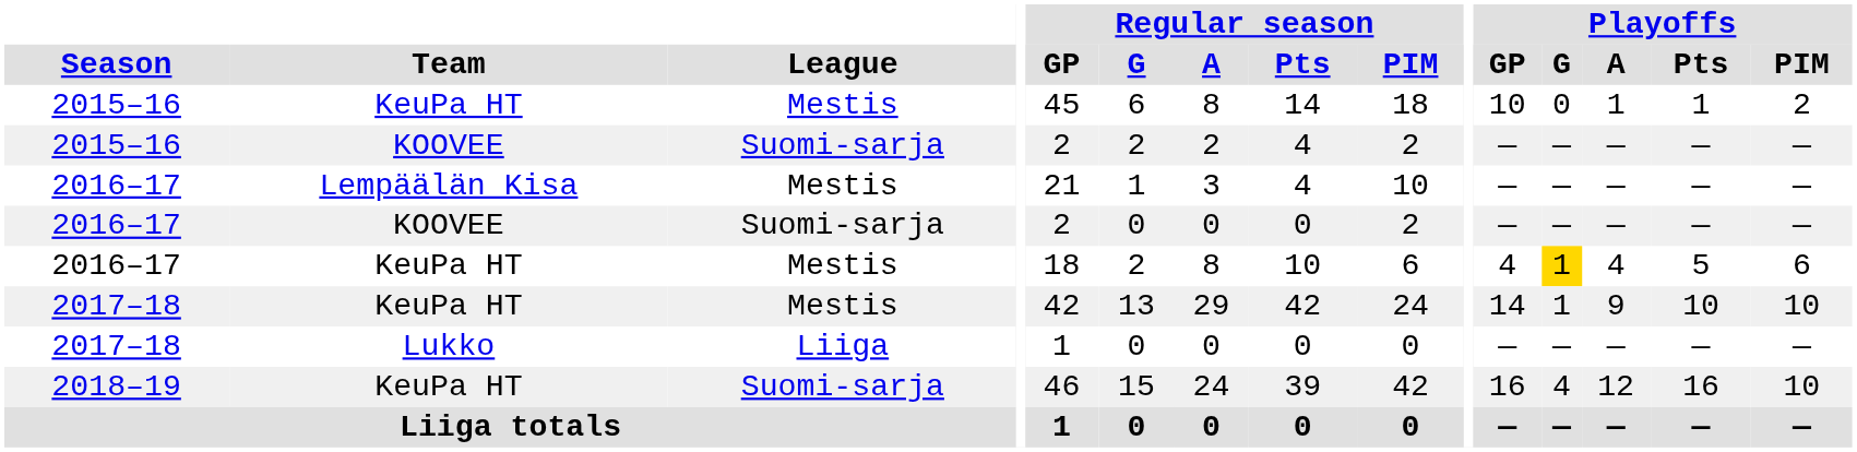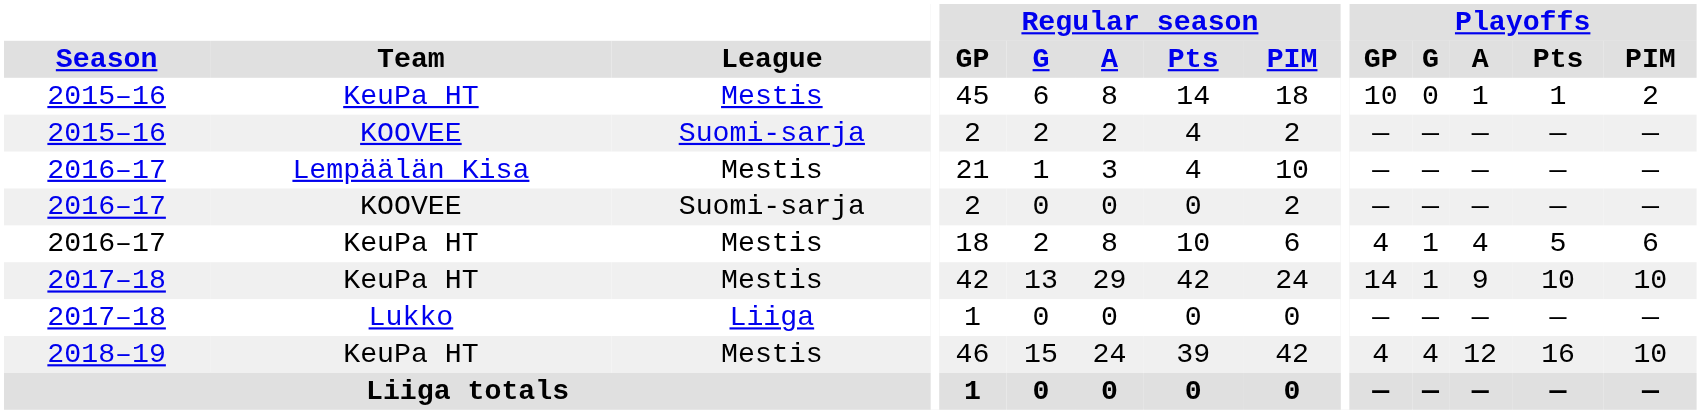2016–17 / KeuPa HT | Playoffs / G: gold background -> no background
2018–19 | League: Suomi-sarja -> Mestis
2018–19 | Playoffs / GP: 16 -> 4
